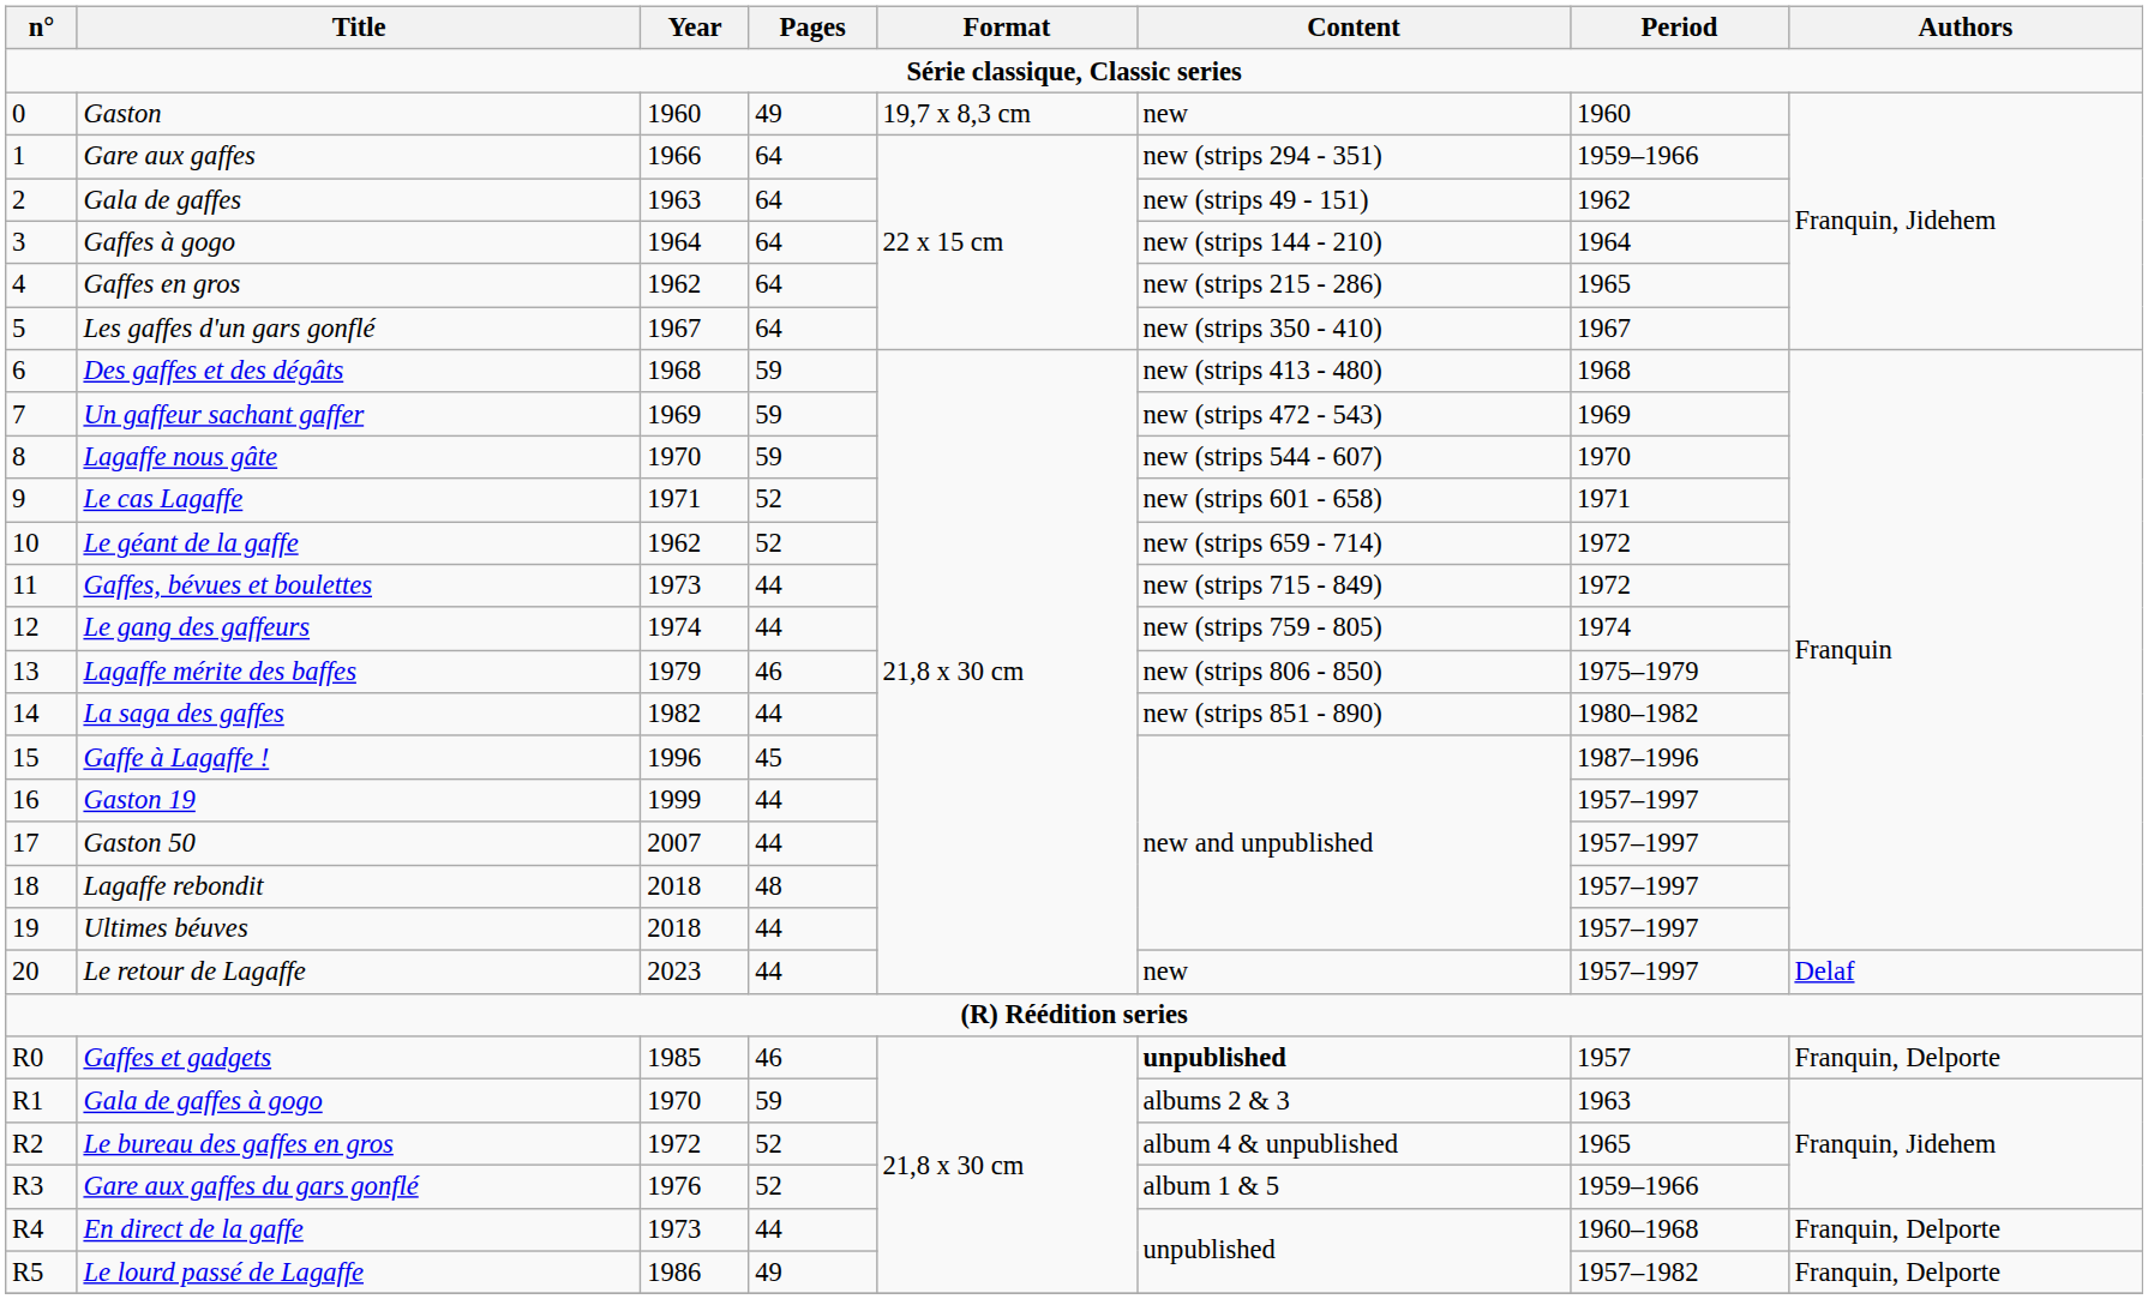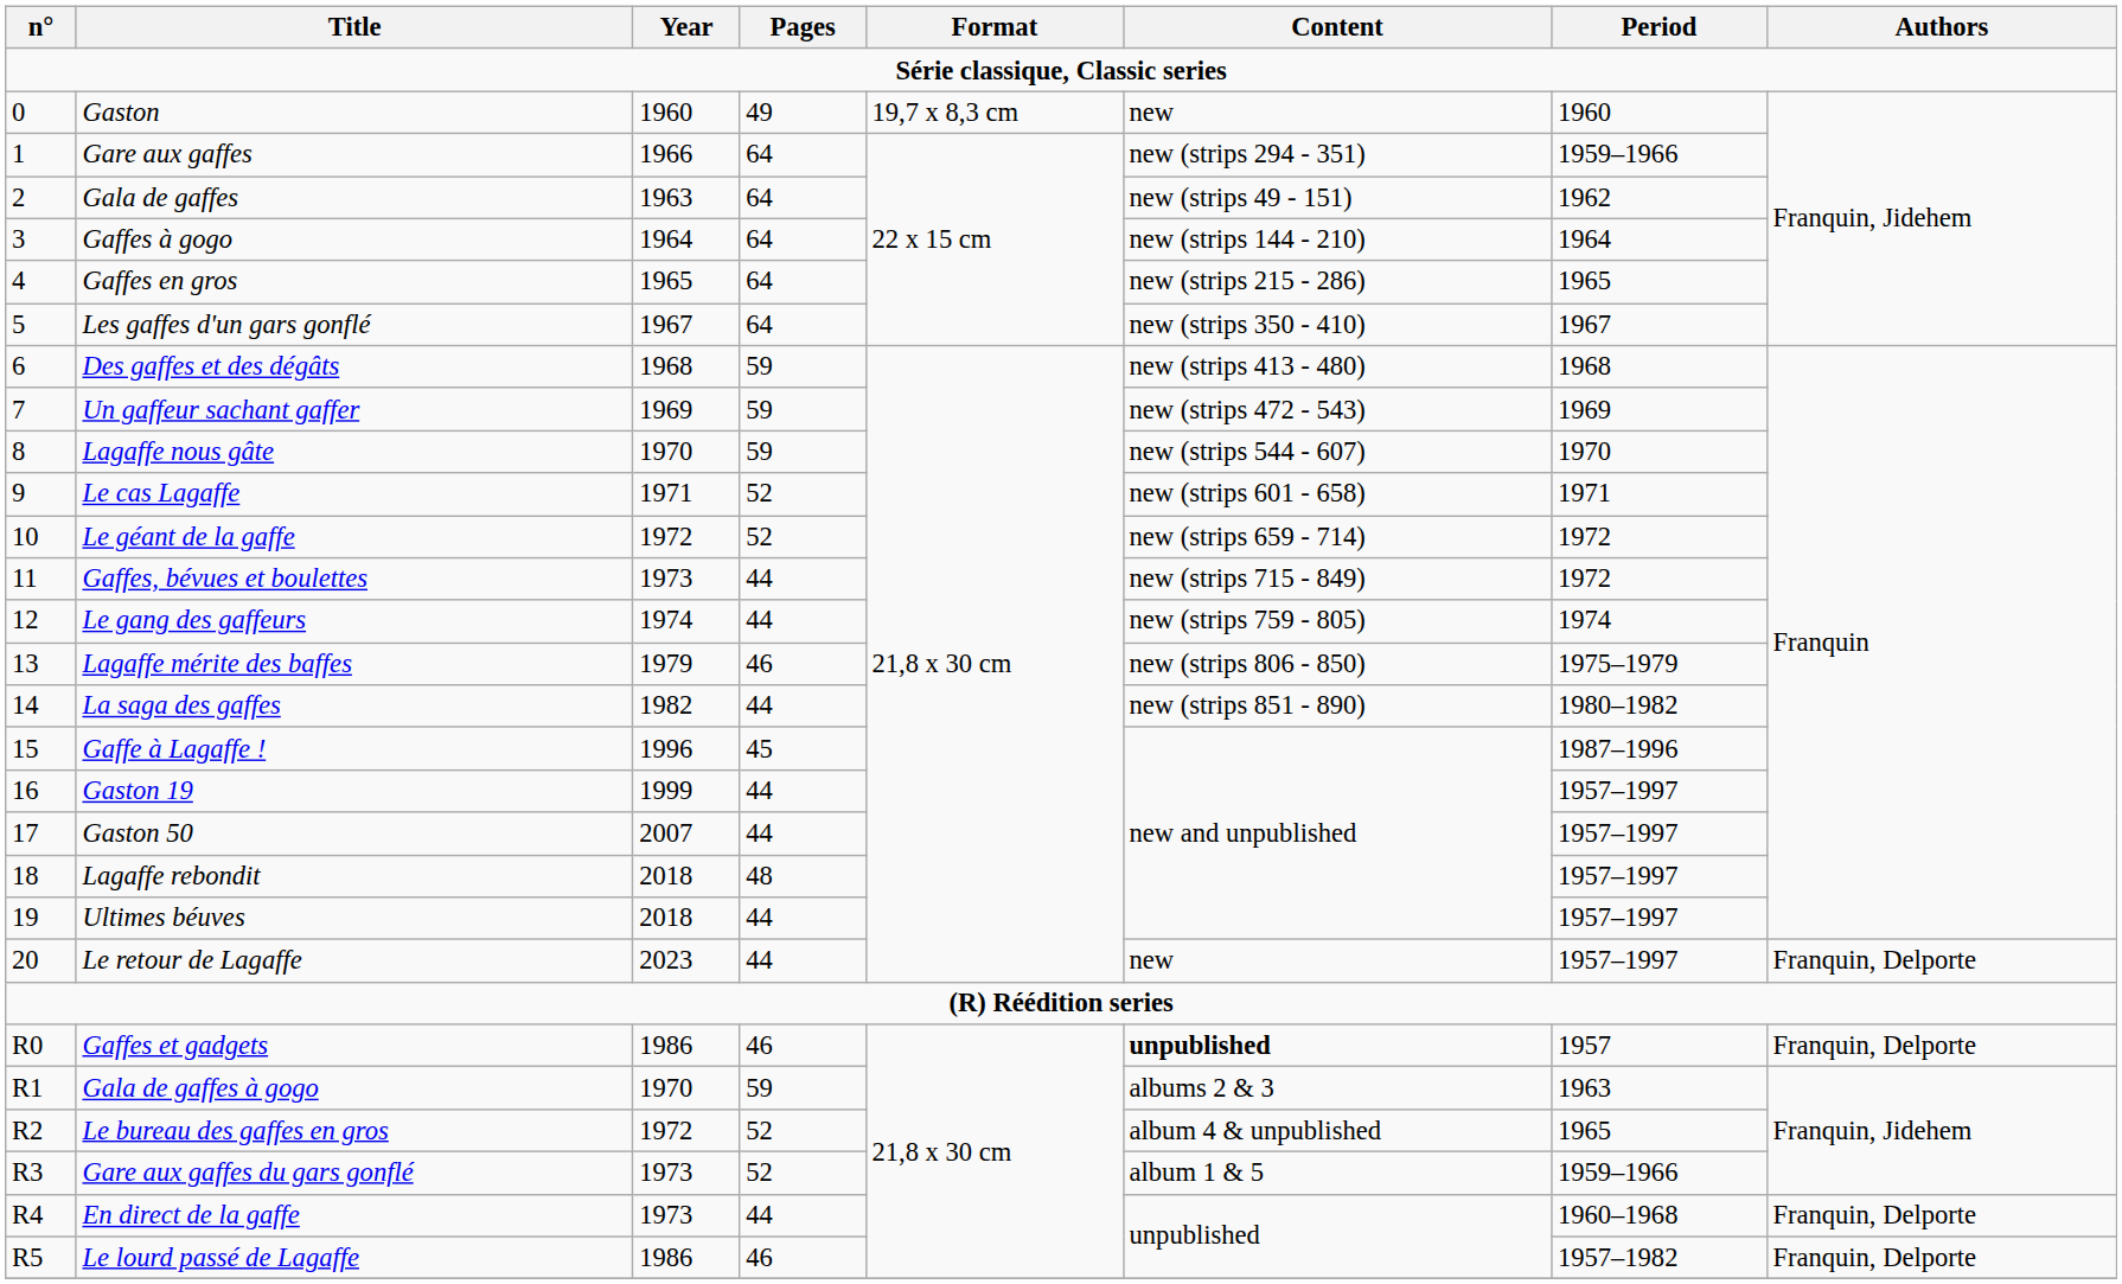Gaffes en gros | Year: 1962 -> 1965
Le géant de la gaffe | Year: 1962 -> 1972
Le retour de Lagaffe | Authors: Delaf -> Franquin, Delporte
Gaffes et gadgets | Year: 1985 -> 1986
Gare aux gaffes du gars gonflé | Year: 1976 -> 1973
Le lourd passé de Lagaffe | Pages: 49 -> 46
